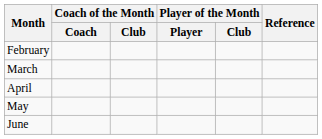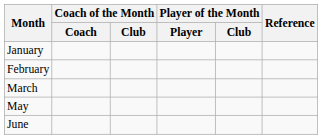+ row: January
- row: April
